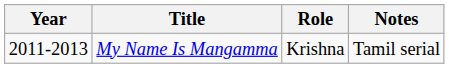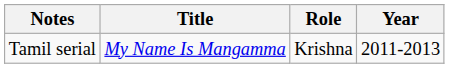columns swapped: Year <-> Notes
